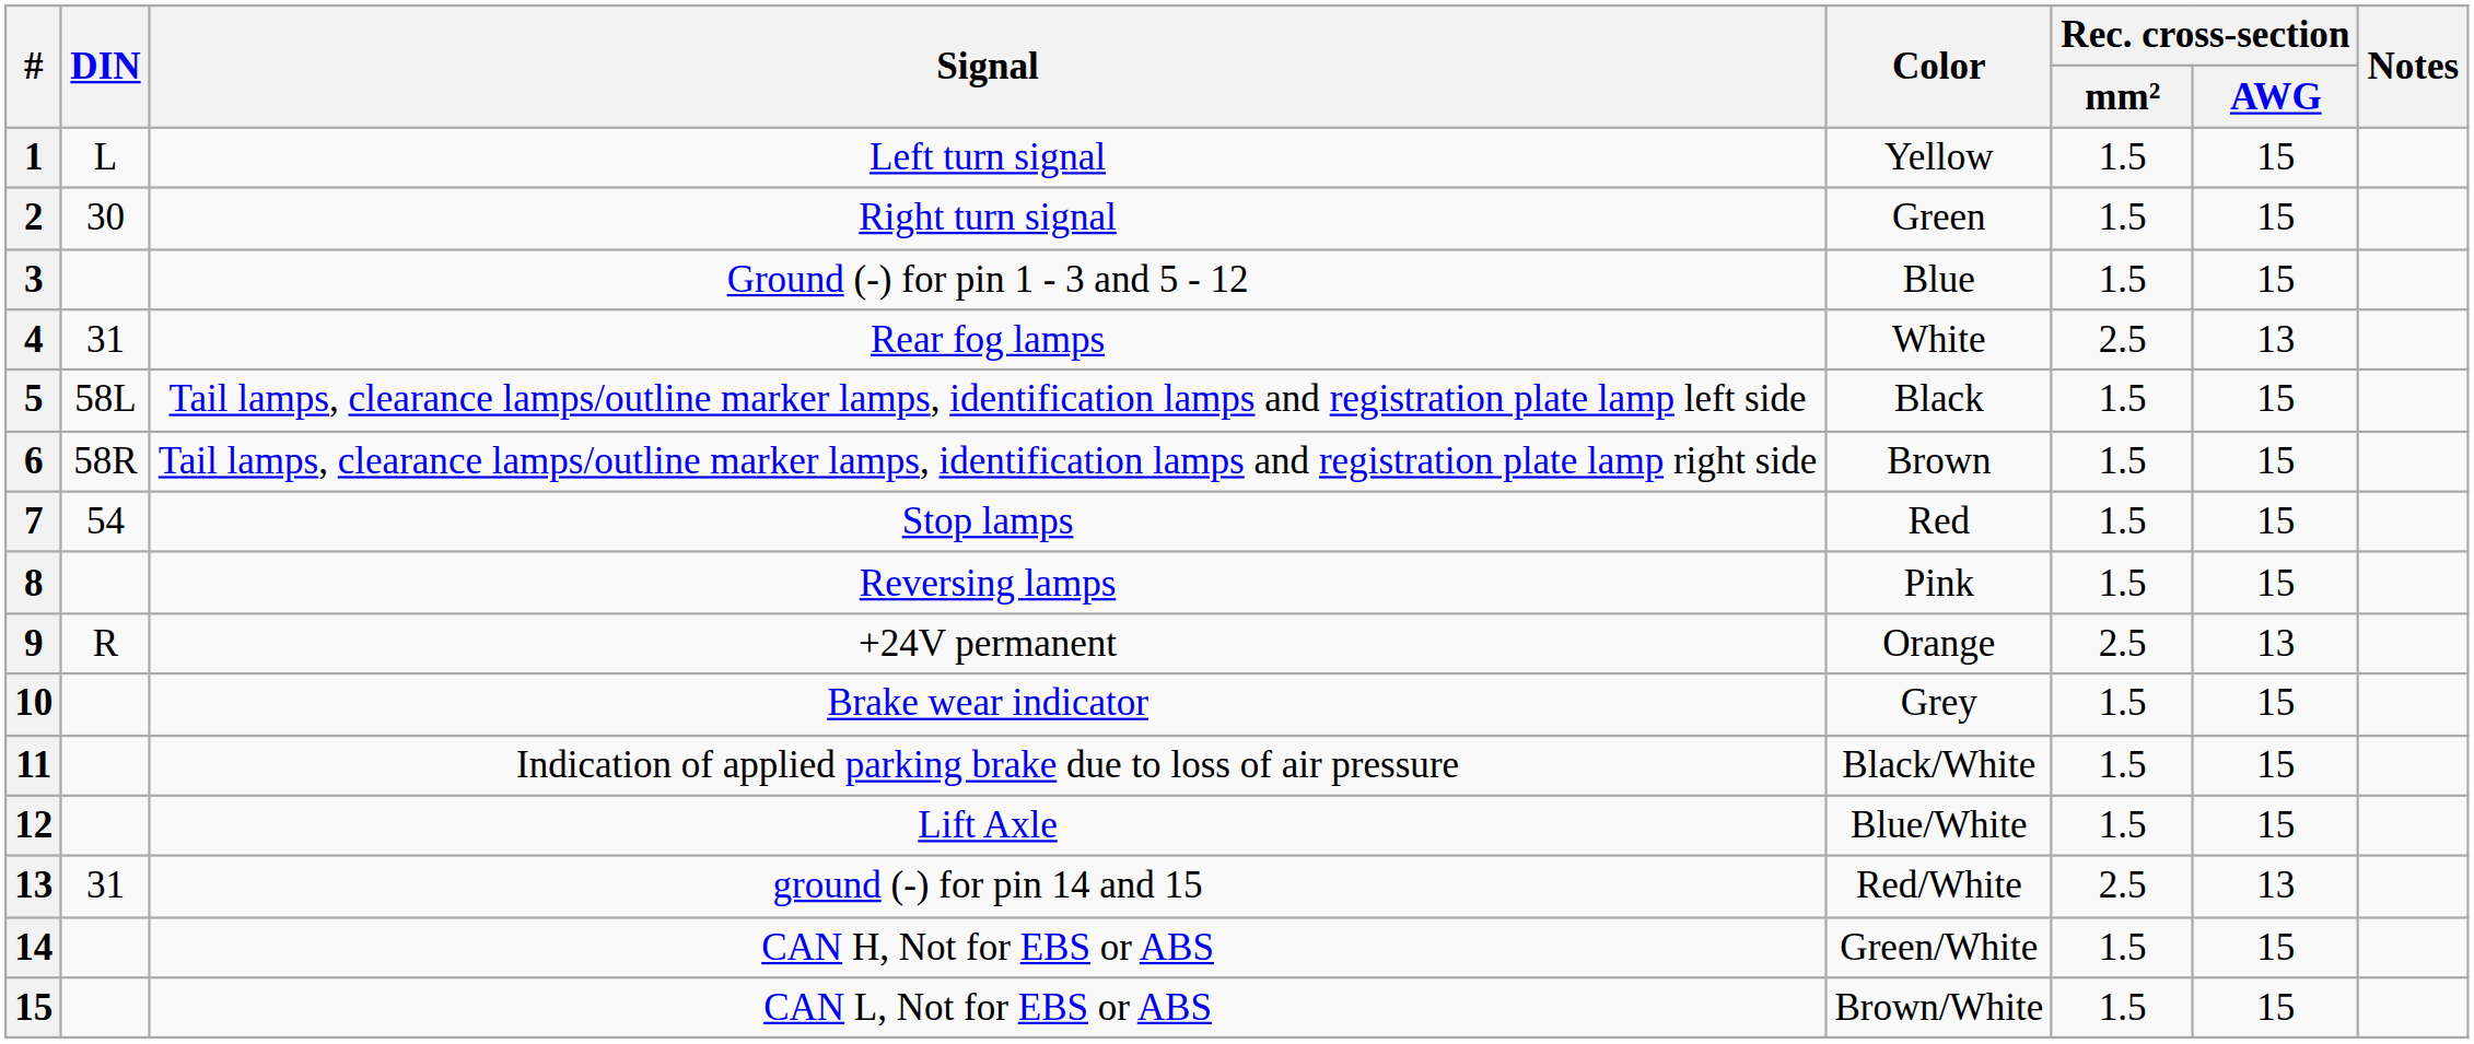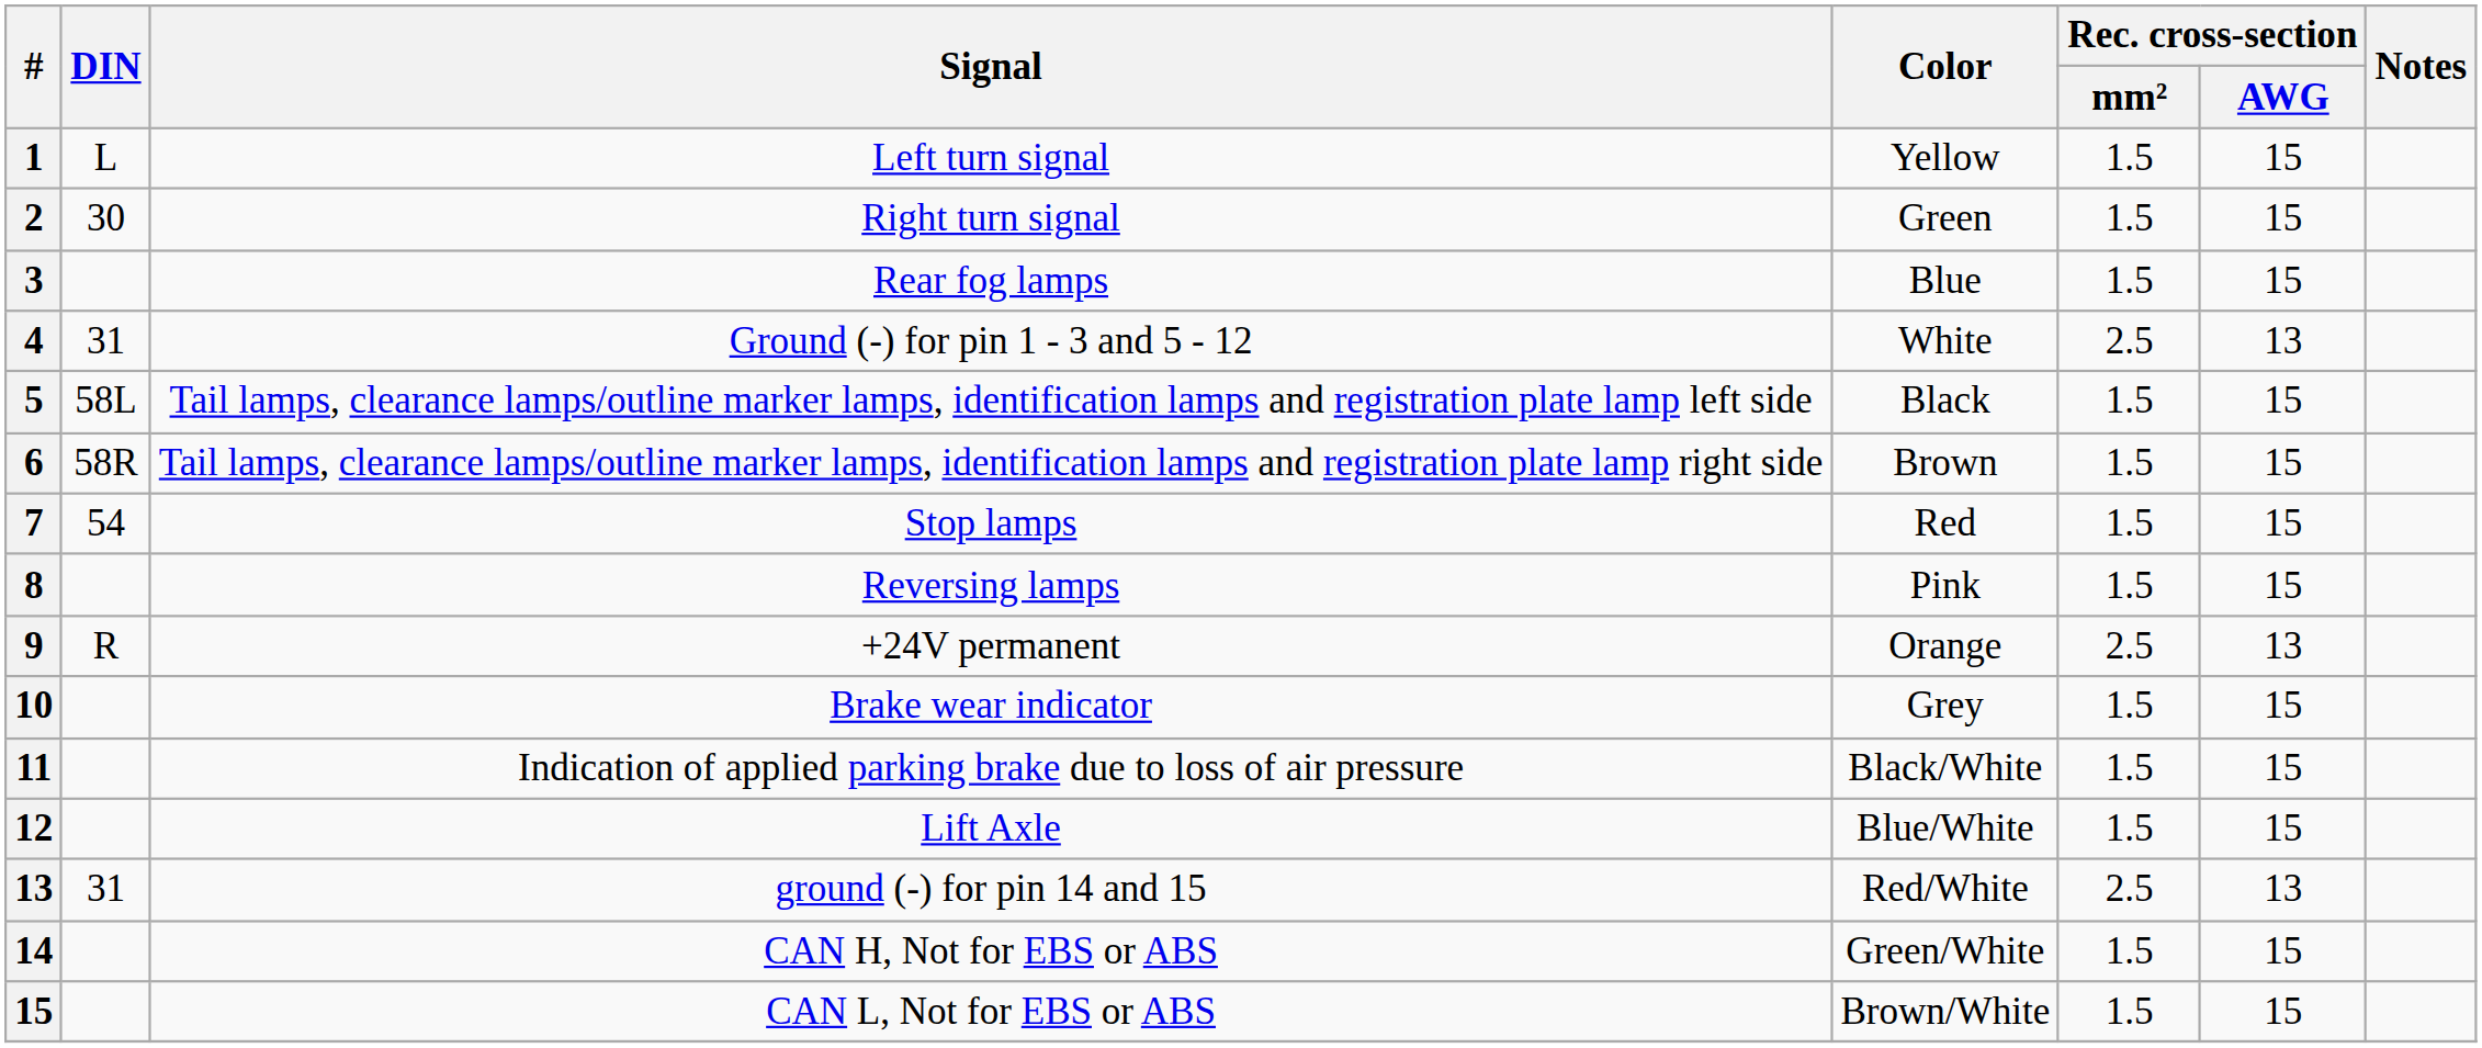3 | Signal: Ground (-) for pin 1 - 3 and 5 - 12 -> Rear fog lamps
4 | Signal: Rear fog lamps -> Ground (-) for pin 1 - 3 and 5 - 12
